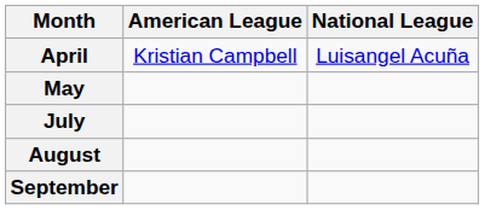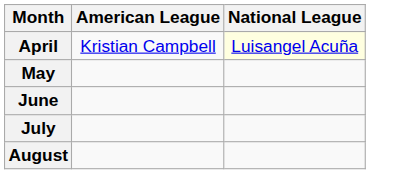April | National League: no background -> lightyellow background
+ row: June
- row: September
